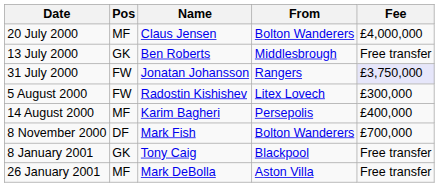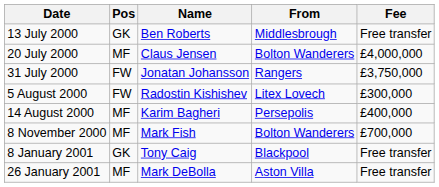rows swapped: 13 July 2000 <-> 20 July 2000
31 July 2000 | Fee: lavender background -> no background
8 November 2000 | Pos: DF -> MF
